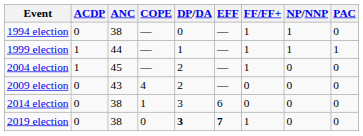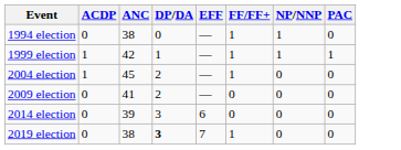- column: COPE | — | — | — | 4 | 1 | 0
1999 election | ANC: 44 -> 42
2009 election | ANC: 43 -> 41
2014 election | ANC: 38 -> 39
2019 election | EFF: bold -> normal
